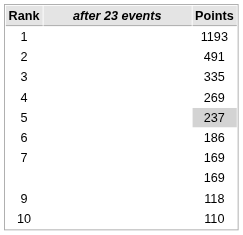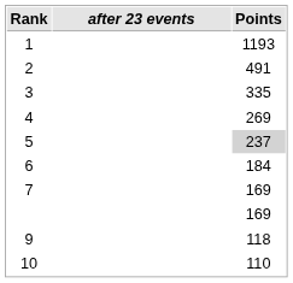6 | Points: 186 -> 184
